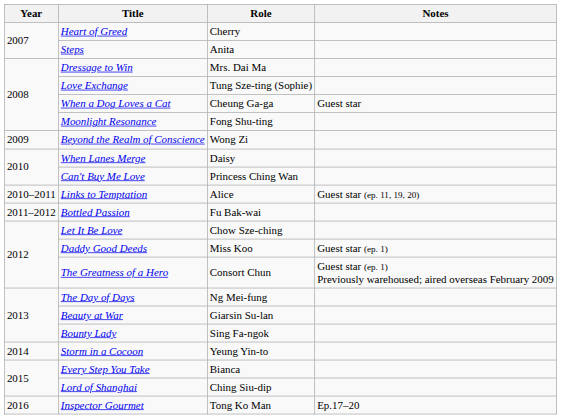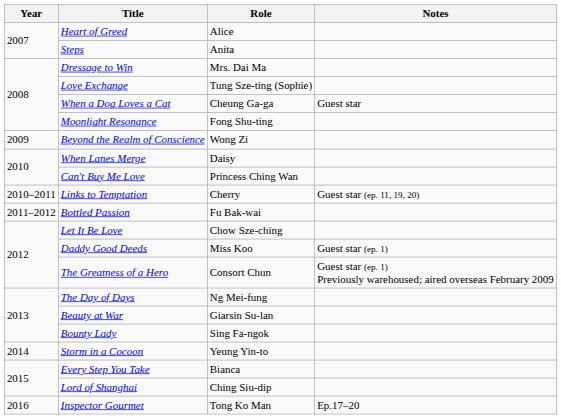Heart of Greed | Role: Cherry -> Alice
Links to Temptation | Role: Alice -> Cherry
